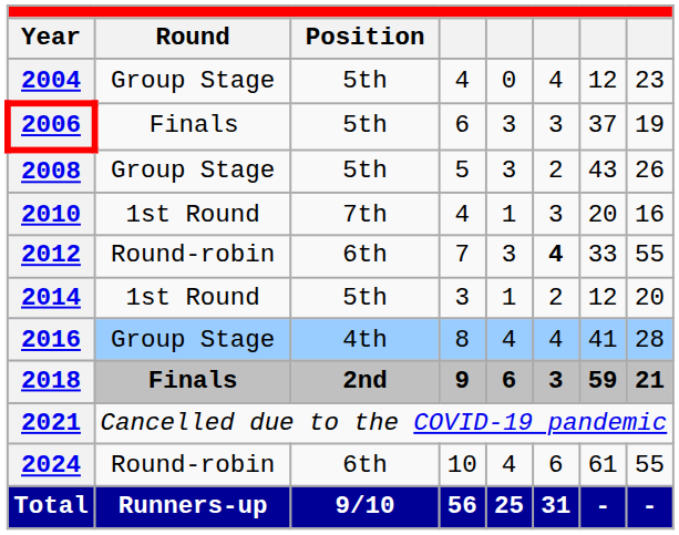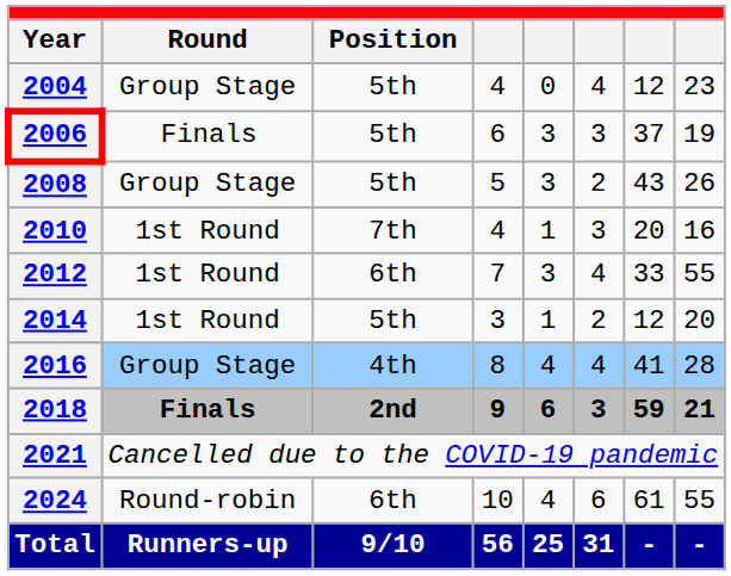2012 | Round: Round-robin -> 1st Round
2012 | column 6: bold -> normal
